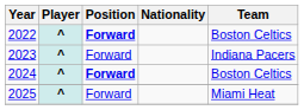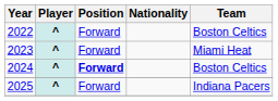2022 | Position: bold -> normal
2023 | Team: Indiana Pacers -> Miami Heat
2025 | Team: Miami Heat -> Indiana Pacers
